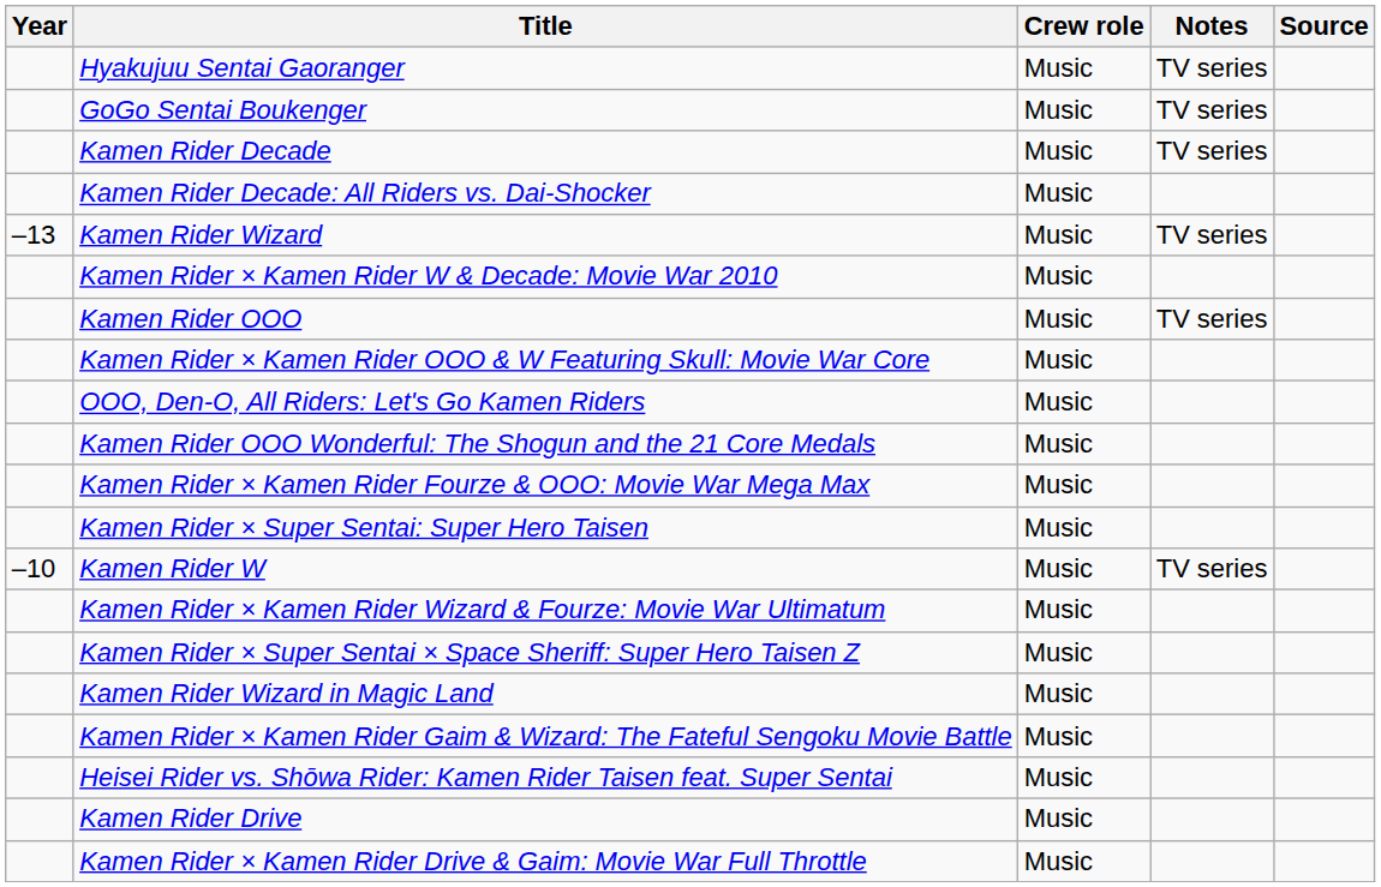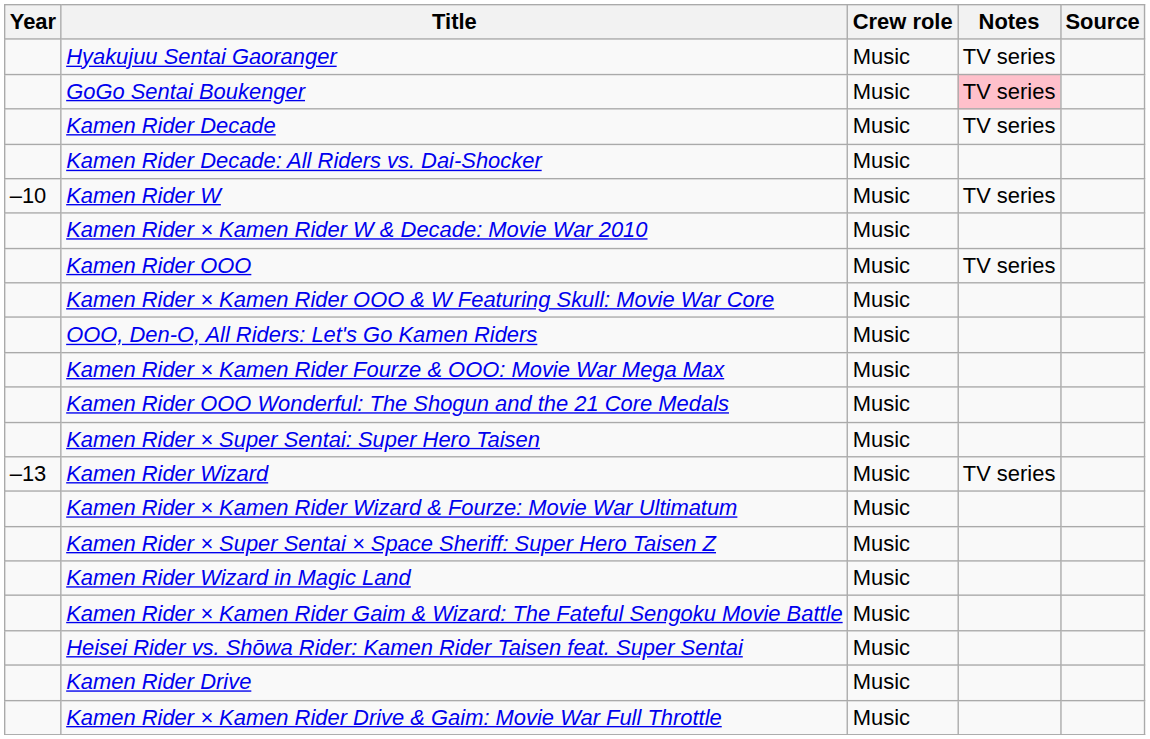GoGo Sentai Boukenger | Notes: no background -> pink background
rows swapped: Kamen Rider W <-> Kamen Rider Wizard
rows swapped: Kamen Rider OOO Wonderful: The Shogun and the 21 Core Medals <-> Kamen Rider × Kamen Rider Fourze & OOO: Movie War Mega Max
